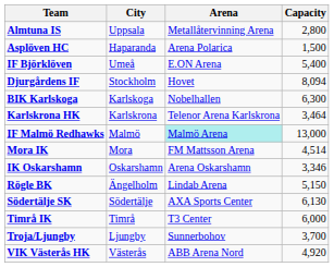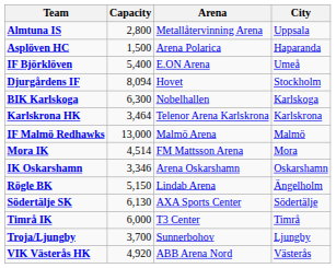columns swapped: City <-> Capacity
IF Malmö Redhawks | Arena: paleturquoise background -> no background
